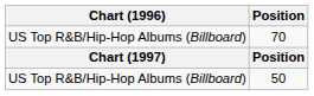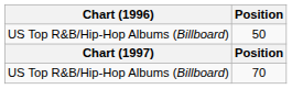rows swapped: 50 <-> 70
